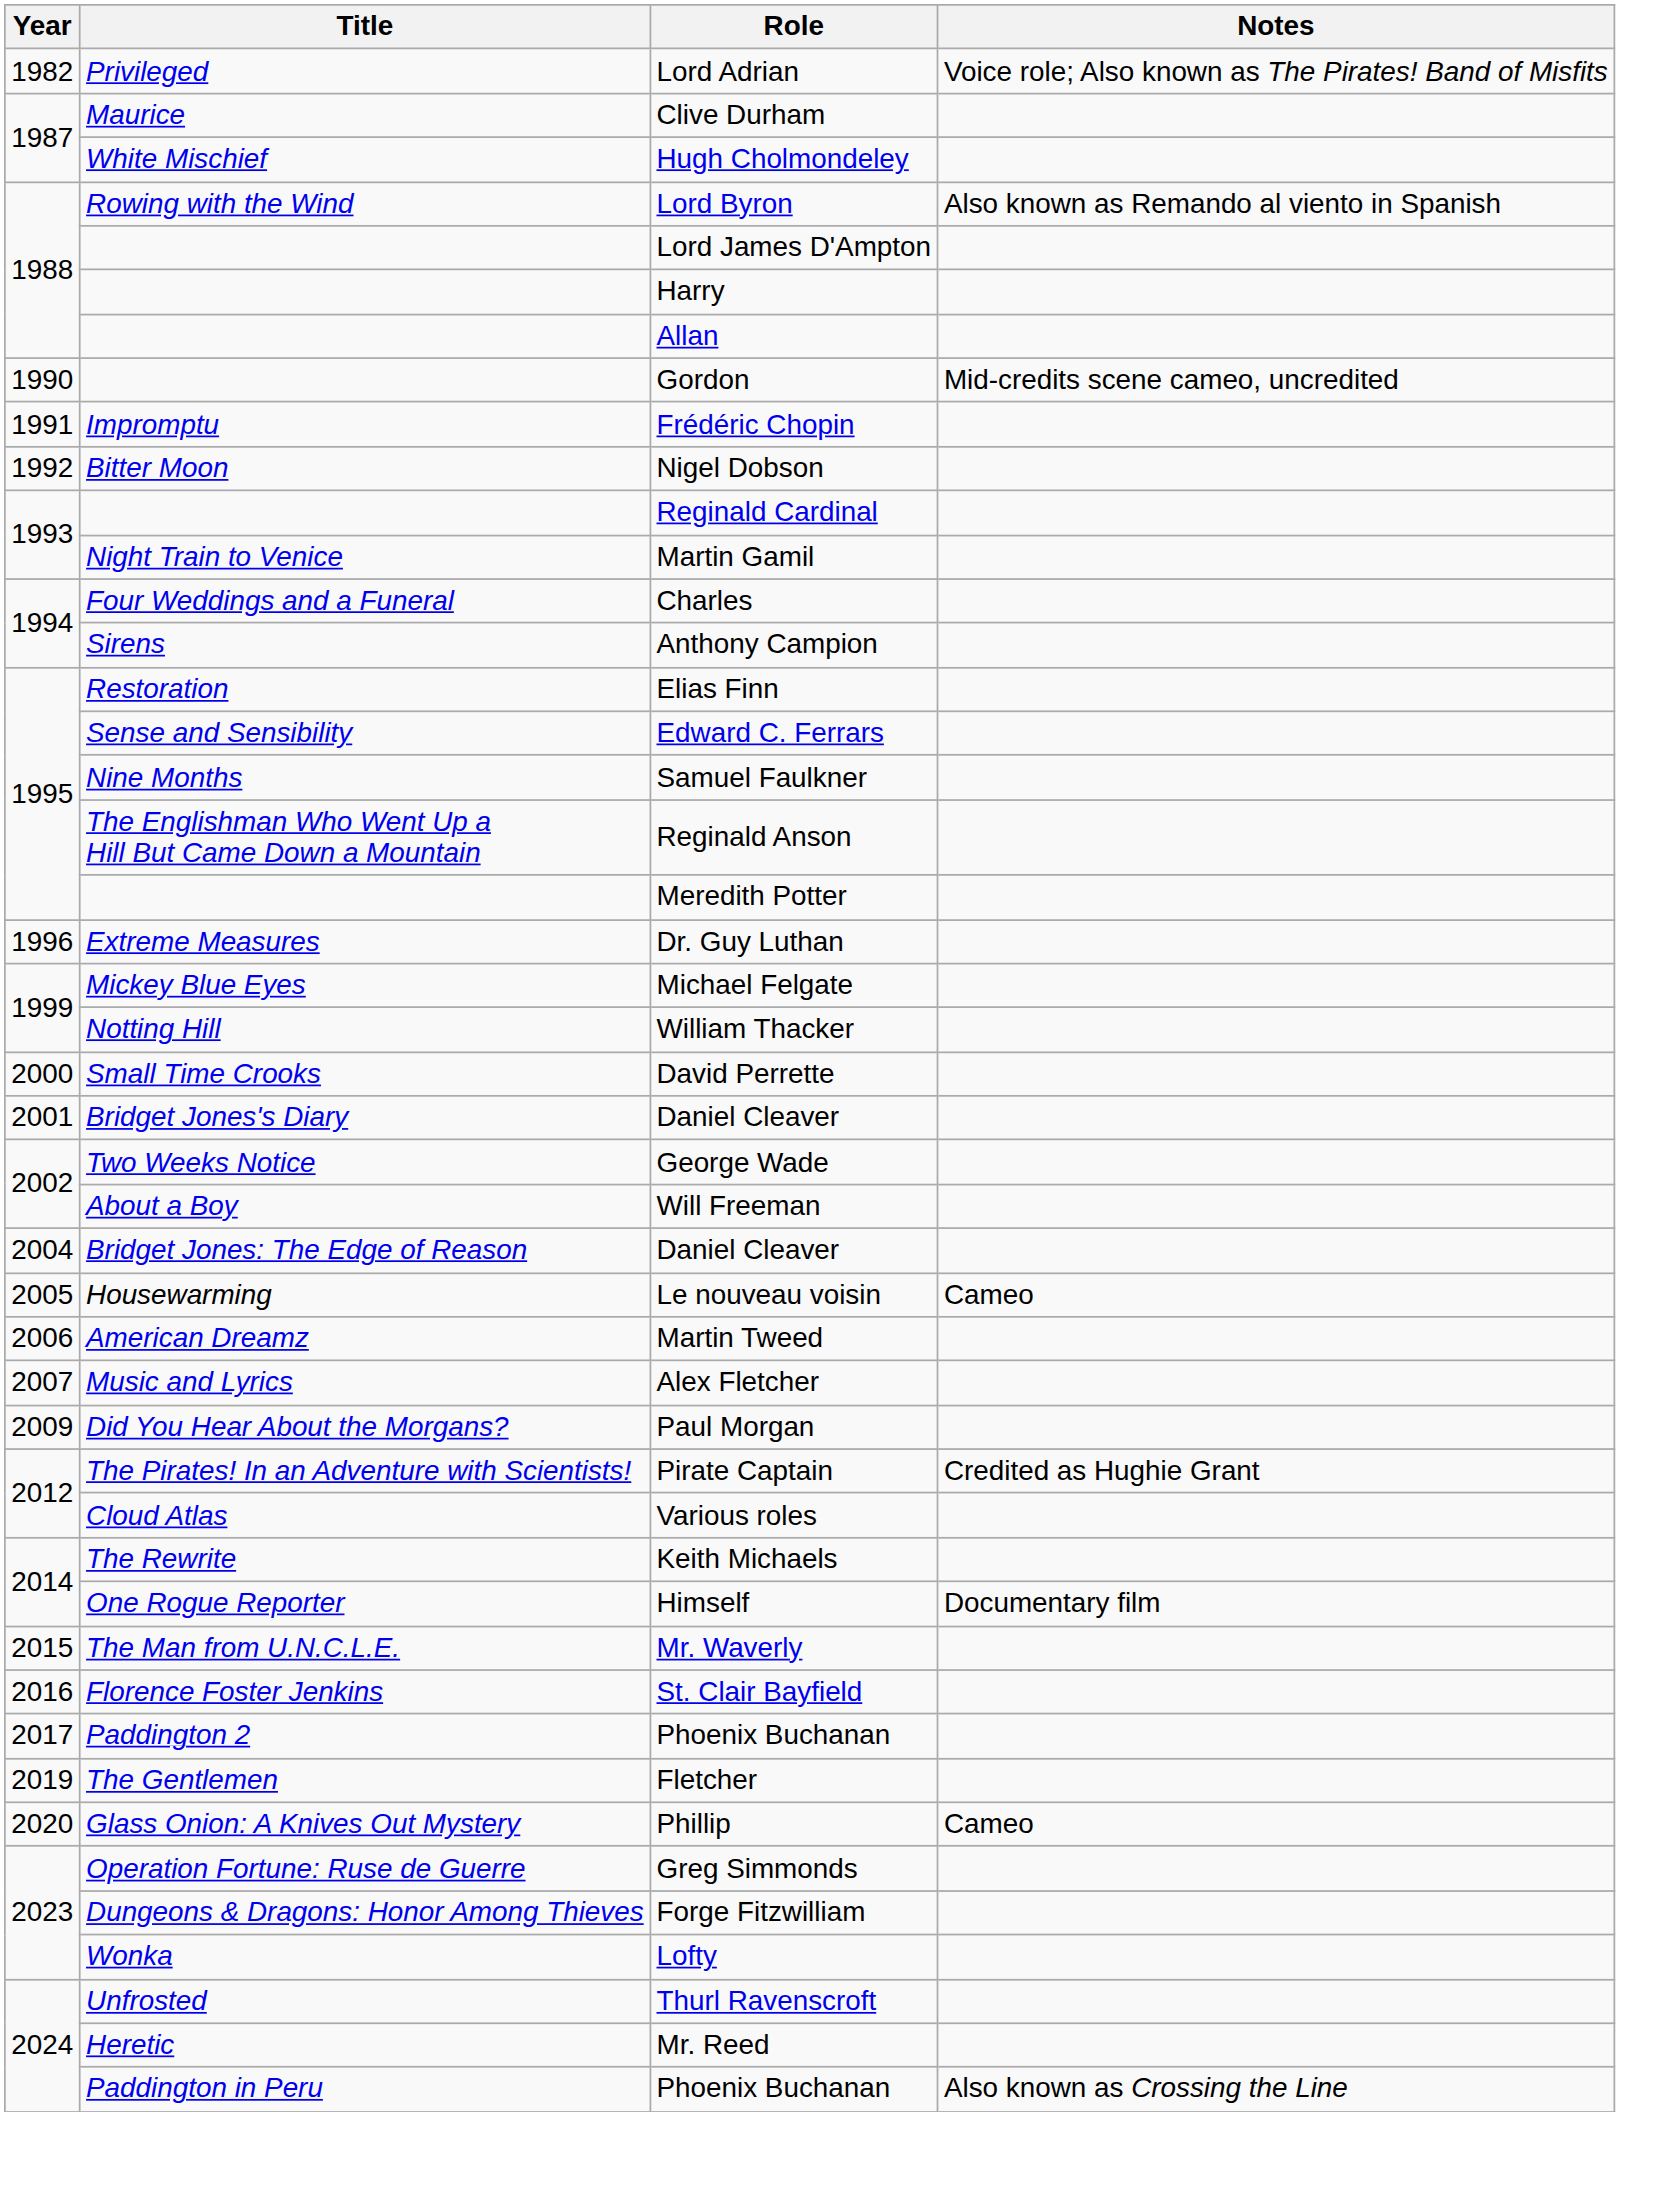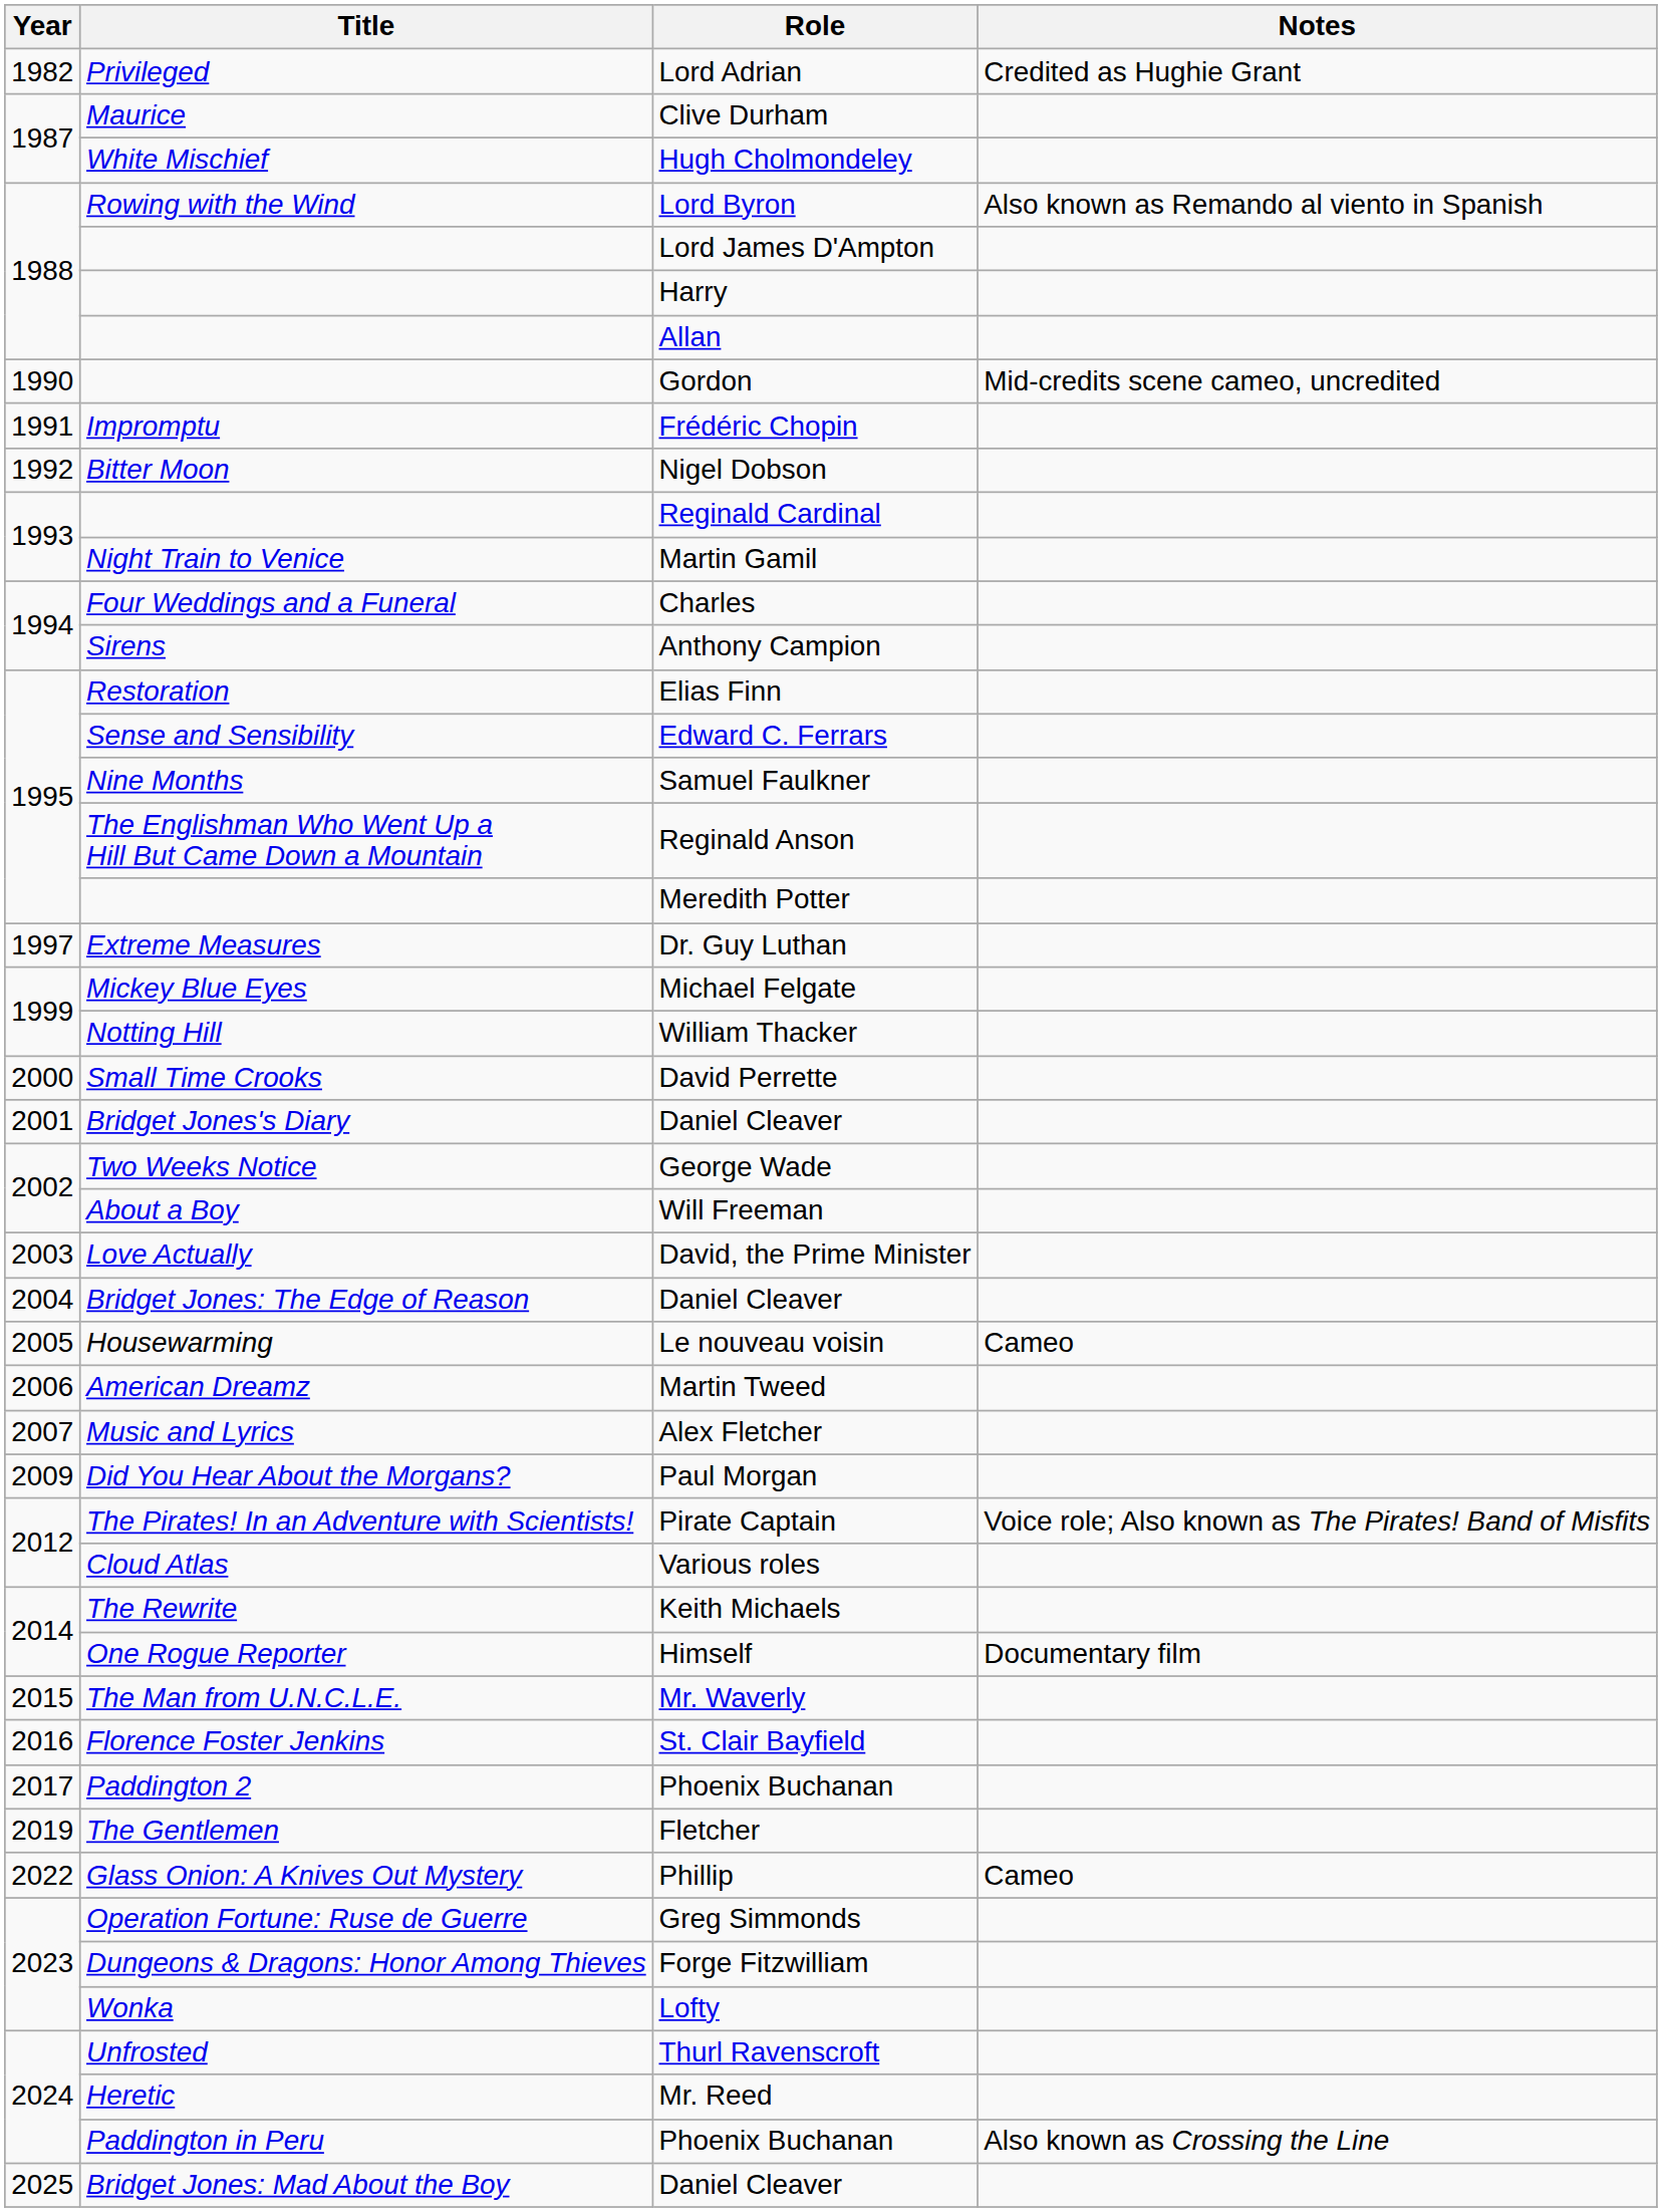Lord Adrian | Notes: Voice role; Also known as The Pirates! Band of Misfits -> Credited as Hughie Grant
Dr. Guy Luthan | Year: 1996 -> 1997
+ row: 2003 | Love Actually | David, the Prime Minister
Pirate Captain | Notes: Credited as Hughie Grant -> Voice role; Also known as The Pirates! Band of Misfits
Phillip | Year: 2020 -> 2022
+ row: 2025 | Bridget Jones: Mad About the Boy | Daniel Cleaver
